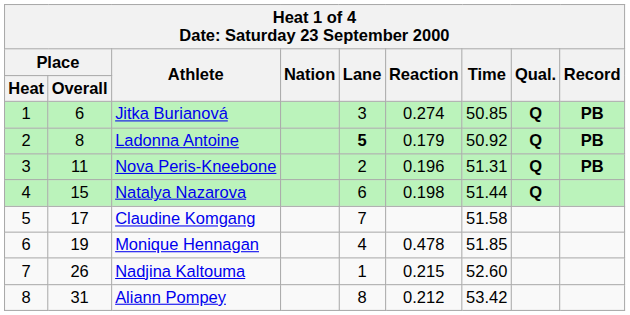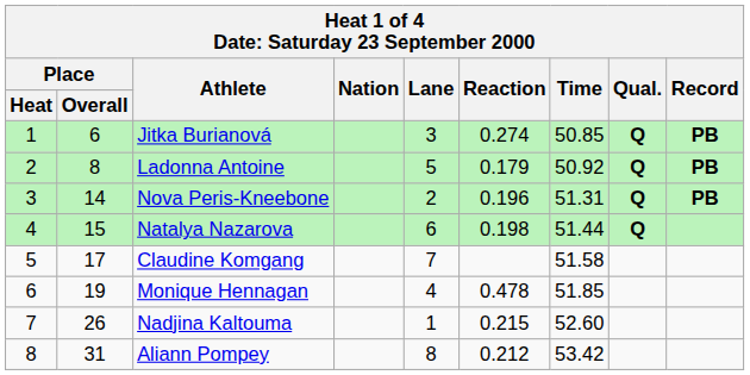Ladonna Antoine | Lane: bold -> normal
Nova Peris-Kneebone | Place / Overall: 11 -> 14
